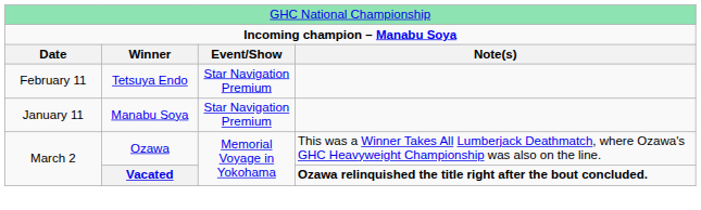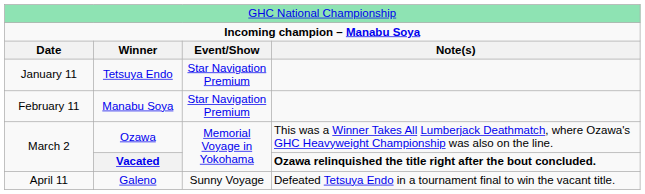Tetsuya Endo | column 1: February 11 -> January 11
Manabu Soya | column 1: January 11 -> February 11
+ row: April 11 | Galeno | Sunny Voyage | Defeated Tetsuya Endo in a tournament final to win the vacant title.
